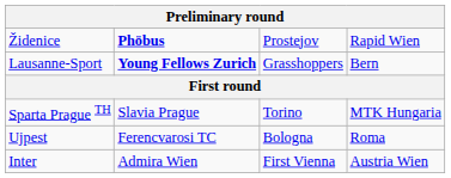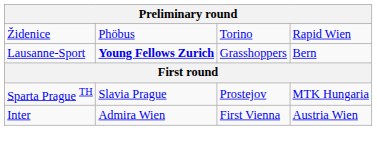Židenice | column 2: bold -> normal
Židenice | column 3: Prostejov -> Torino
Sparta Prague TH | column 3: Torino -> Prostejov
- row: Ujpest | Ferencvarosi TC | Bologna | Roma
